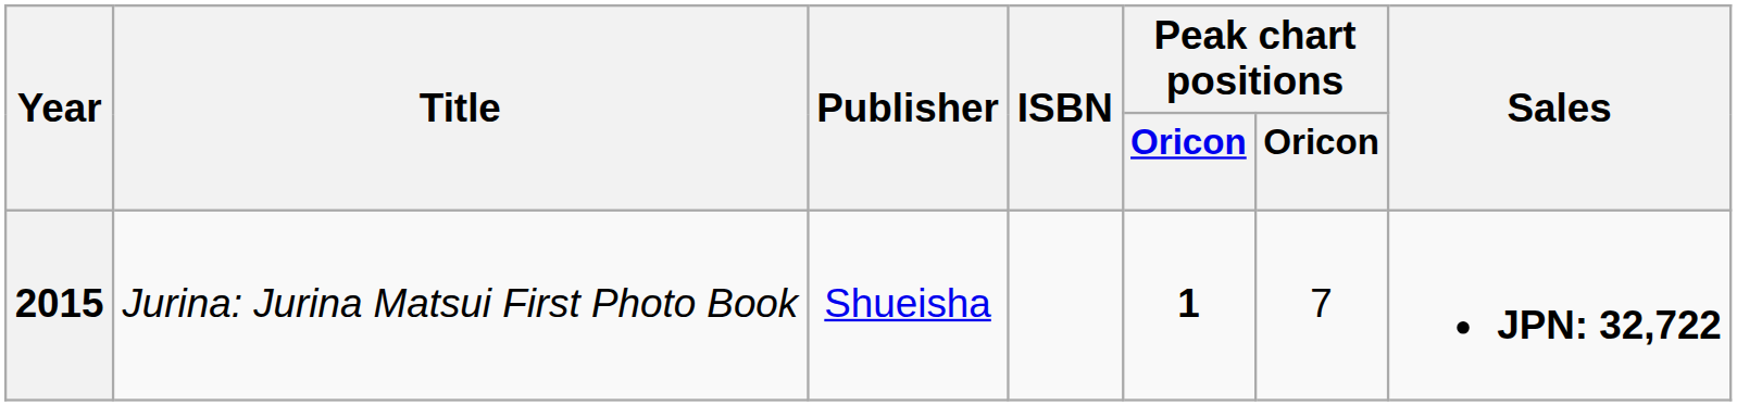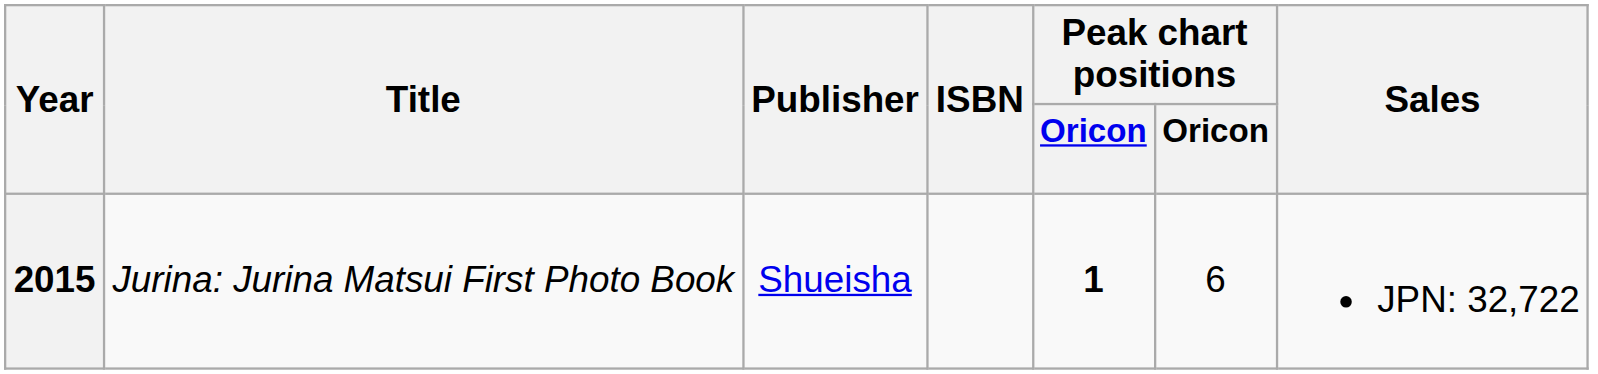2015 | column 6: 7 -> 6
2015 | Sales: bold -> normal
